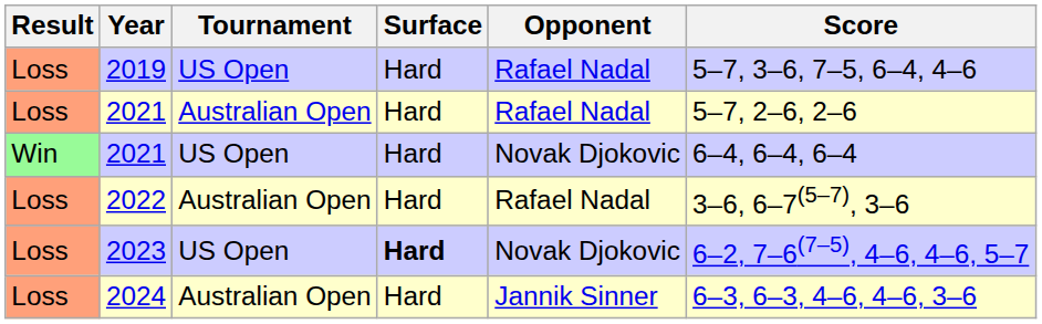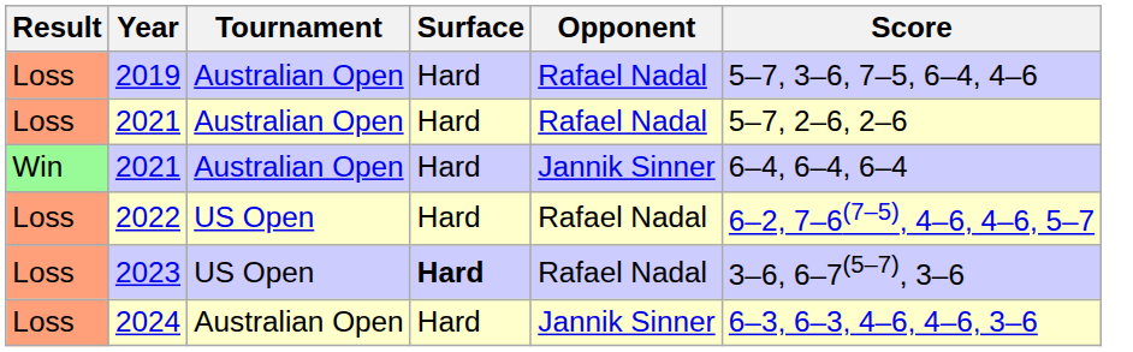2019 | Tournament: US Open -> Australian Open
Win / 2021 | Tournament: US Open -> Australian Open
Win / 2021 | Opponent: Novak Djokovic -> Jannik Sinner
2022 | Tournament: Australian Open -> US Open
2022 | Score: 3–6, 6–7(5–7), 3–6 -> 6–2, 7–6(7–5), 4–6, 4–6, 5–7
2023 | Opponent: Novak Djokovic -> Rafael Nadal
2023 | Score: 6–2, 7–6(7–5), 4–6, 4–6, 5–7 -> 3–6, 6–7(5–7), 3–6
